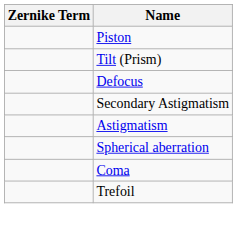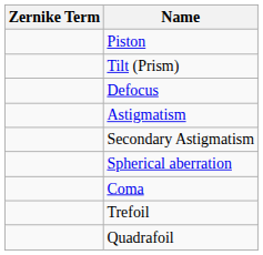rows swapped: Astigmatism <-> Secondary Astigmatism
+ row: Quadrafoil
